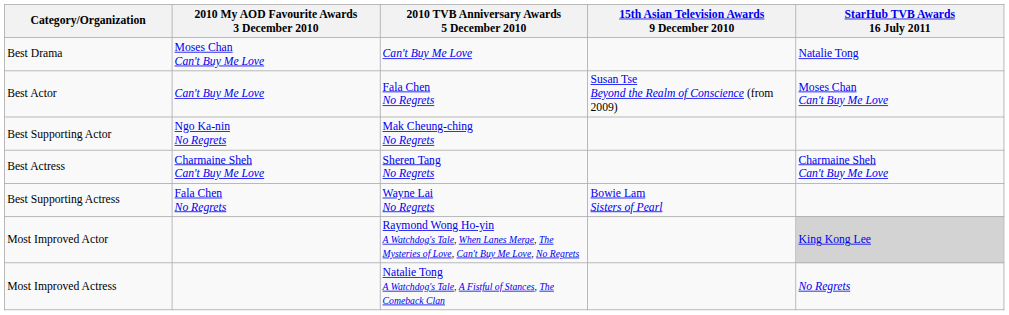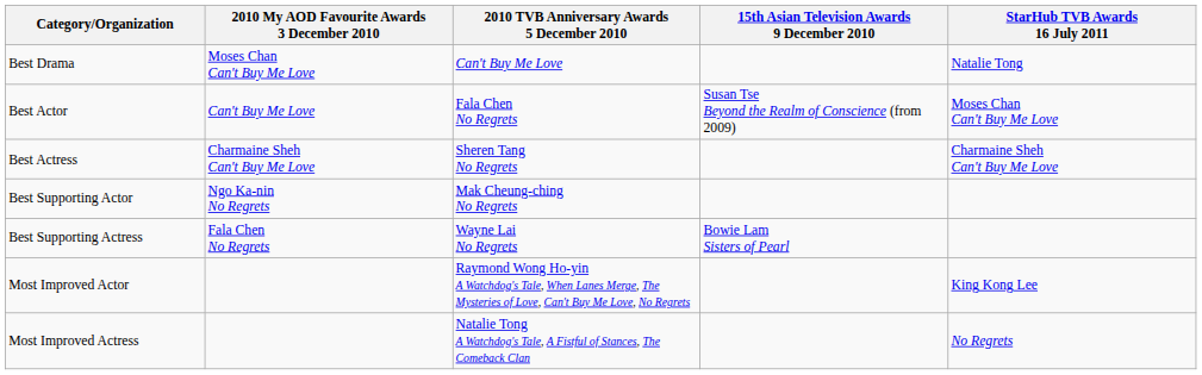rows swapped: Best Actress <-> Best Supporting Actor
Most Improved Actor | StarHub TVB Awards 16 July 2011: lightgrey background -> no background
